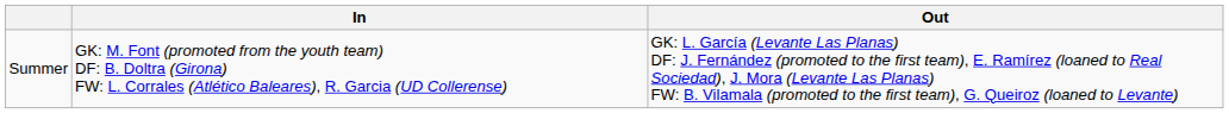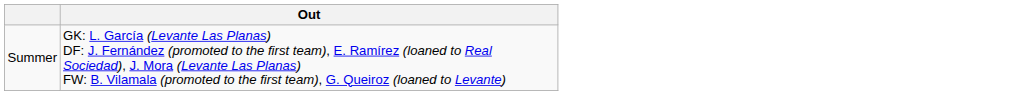- column: In | GK: M. Font (promoted from the youth team) DF: B. Doltra (Girona) FW: L. Corrales (Atlético Baleares), R. Garcia (UD Collerense)
